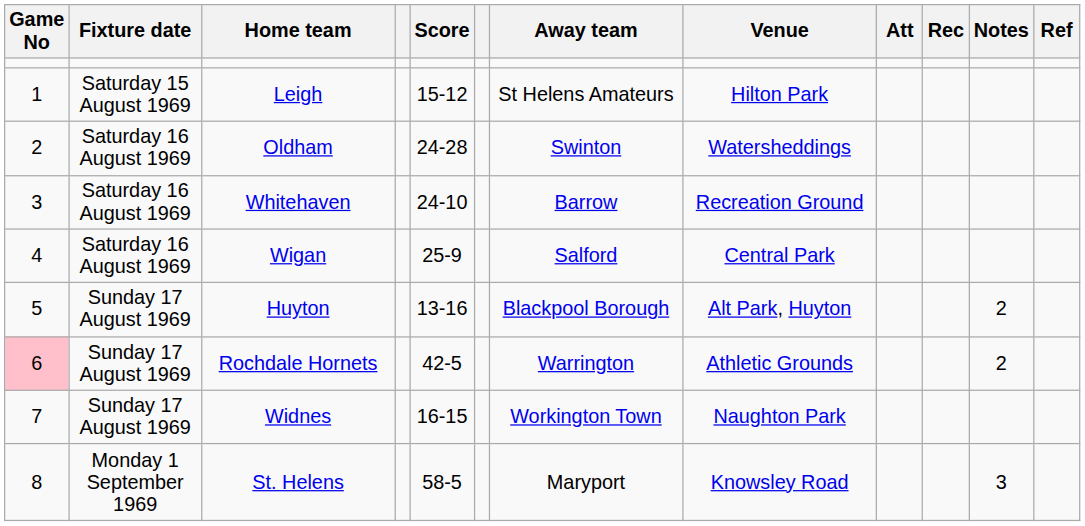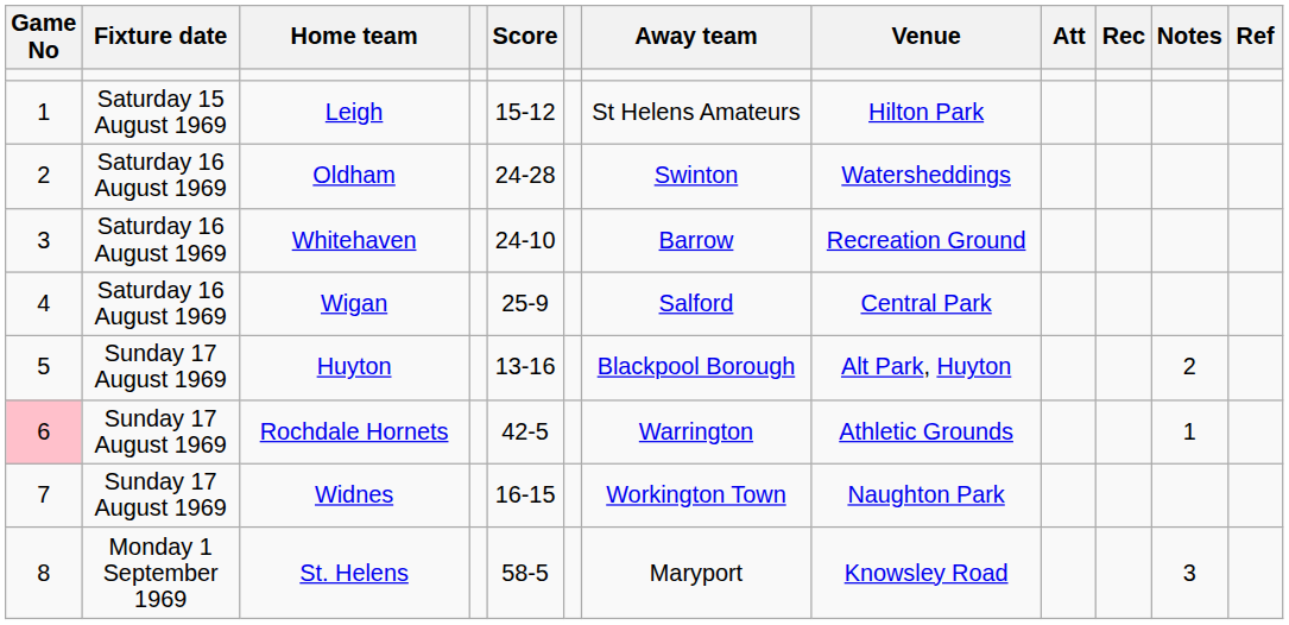Rochdale Hornets | Notes: 2 -> 1
